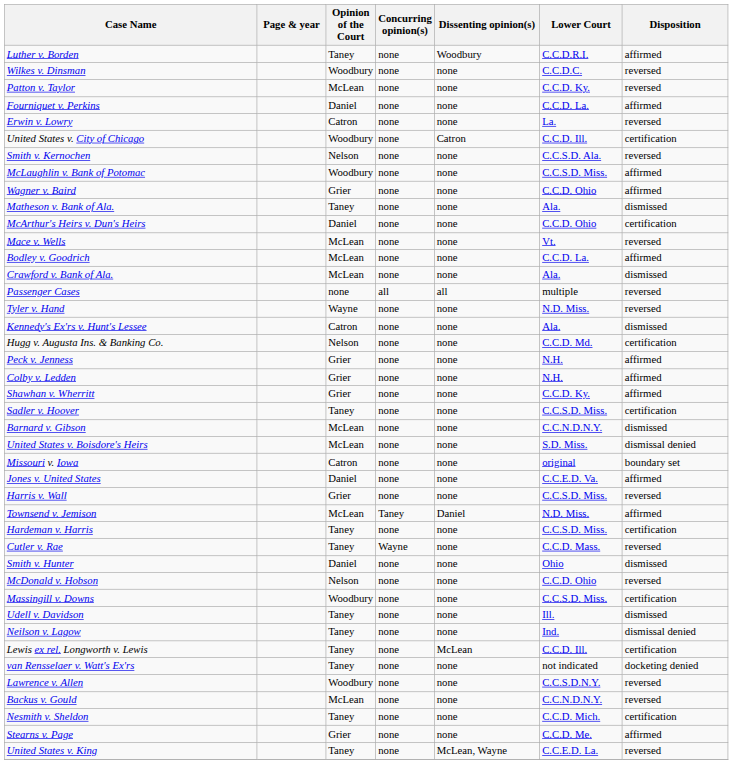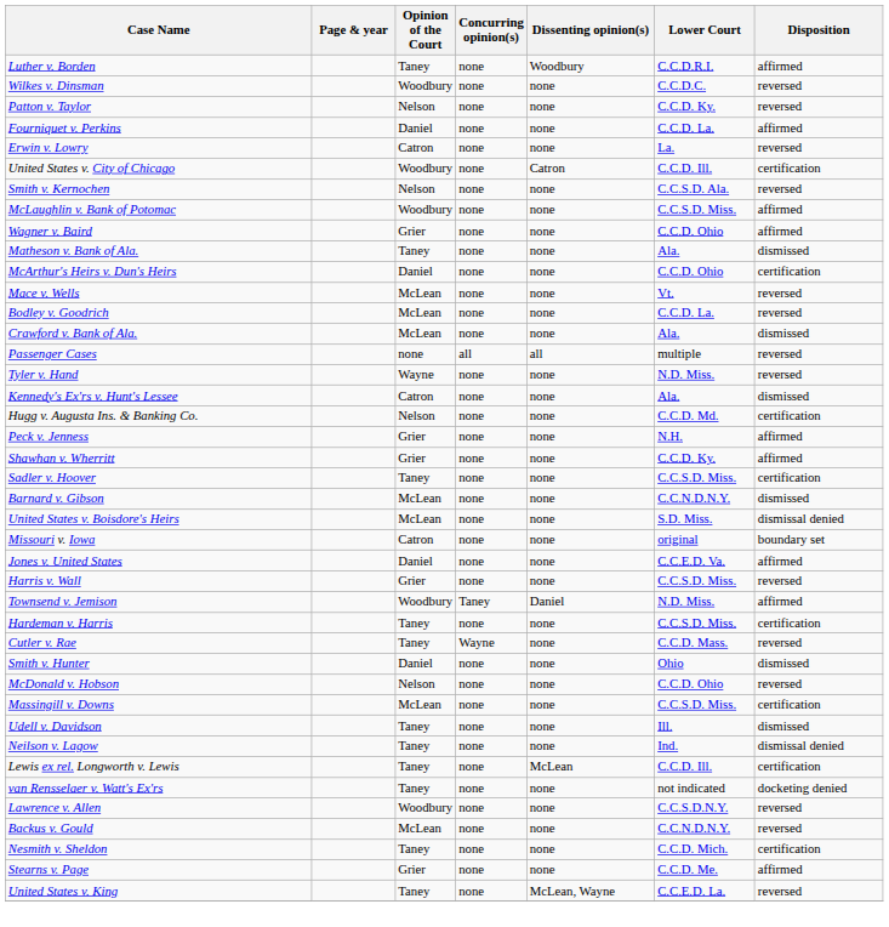Patton v. Taylor | Opinion of the Court: McLean -> Nelson
Bodley v. Goodrich | Disposition: affirmed -> reversed
- row: Colby v. Ledden | Grier | none | none | N.H. | affirmed
Townsend v. Jemison | Opinion of the Court: McLean -> Woodbury
Massingill v. Downs | Opinion of the Court: Woodbury -> McLean
